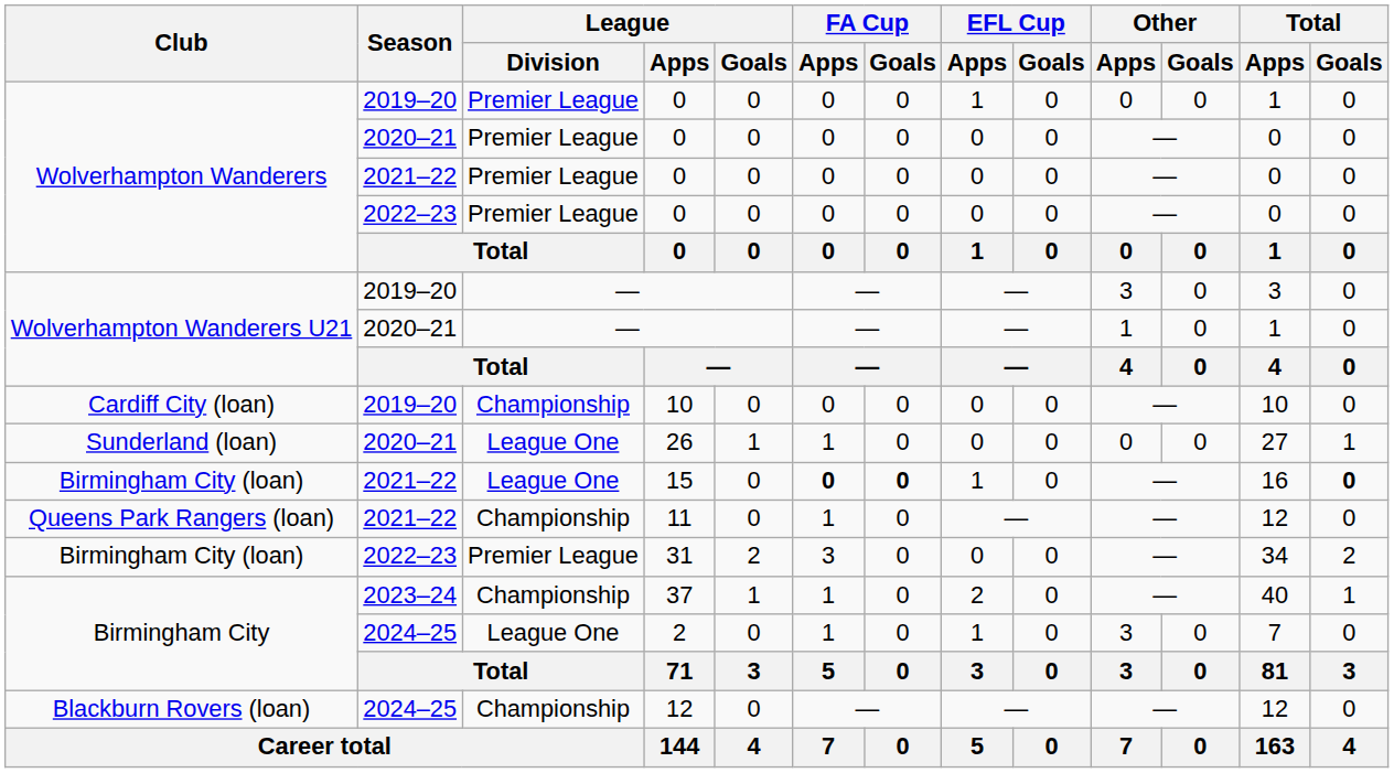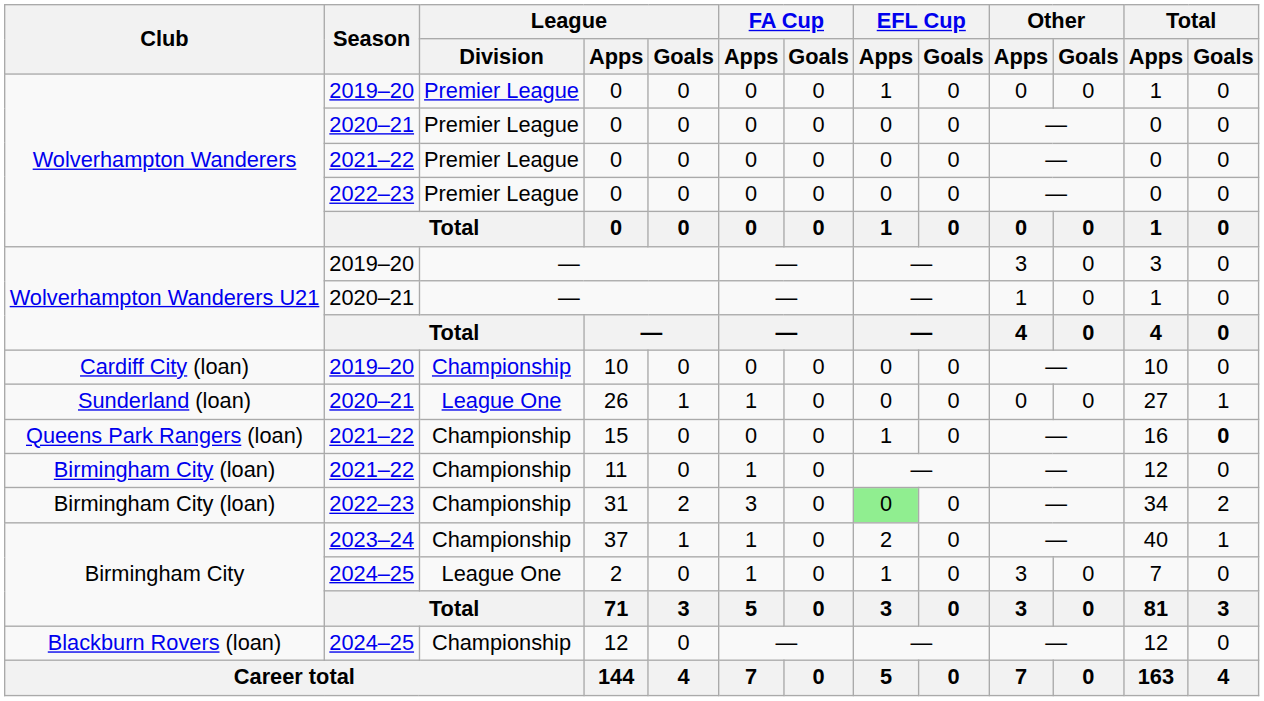15 | Club: Birmingham City (loan) -> Queens Park Rangers (loan)
15 | League / Division: League One -> Championship
15 | FA Cup / Apps: bold -> normal
15 | FA Cup / Goals: bold -> normal
11 | Club: Queens Park Rangers (loan) -> Birmingham City (loan)
31 | League / Division: Premier League -> Championship
31 | EFL Cup / Apps: no background -> lightgreen background
